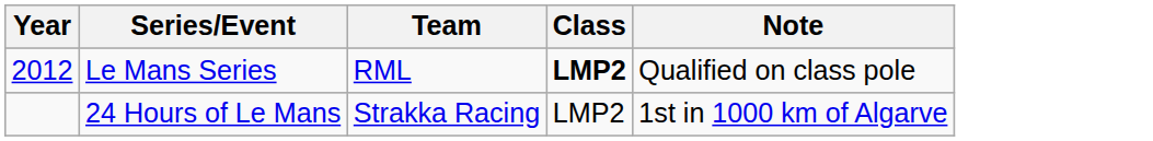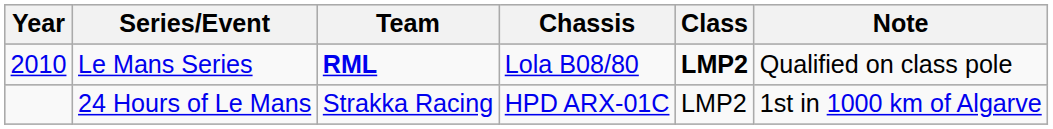+ column: Chassis | Lola B08/80 | HPD ARX-01C
Le Mans Series | Year: 2012 -> 2010
Le Mans Series | Team: normal -> bold
